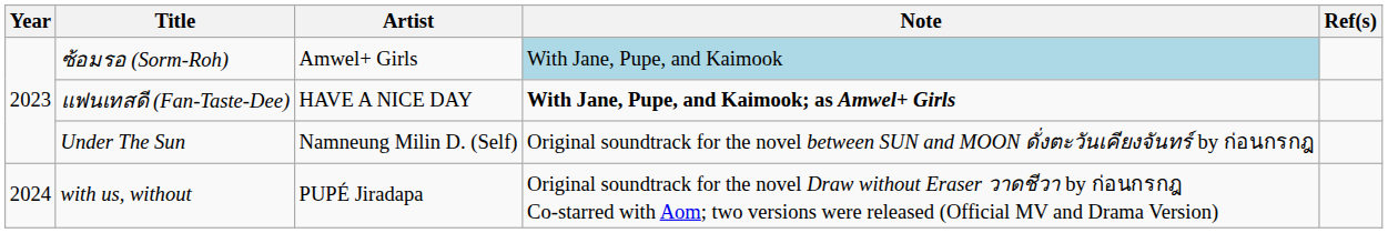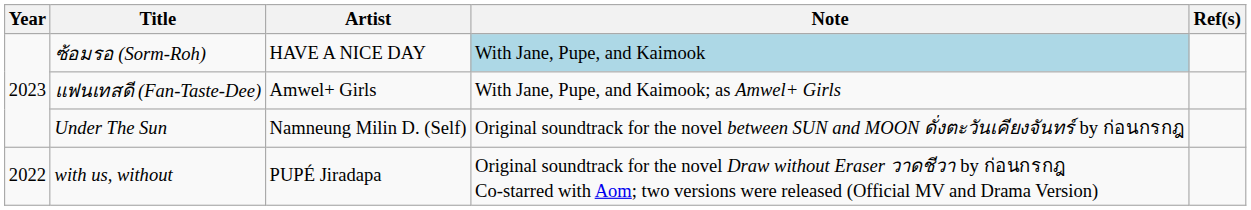ซ้อมรอ (Sorm-Roh) | Artist: Amwel+ Girls -> HAVE A NICE DAY
แฟนเทสดี (Fan-Taste-Dee) | Artist: HAVE A NICE DAY -> Amwel+ Girls
แฟนเทสดี (Fan-Taste-Dee) | Note: bold -> normal
with us, without | Year: 2024 -> 2022
